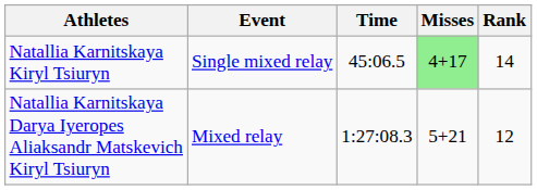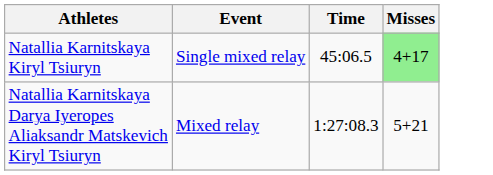- column: Rank | 14 | 12
